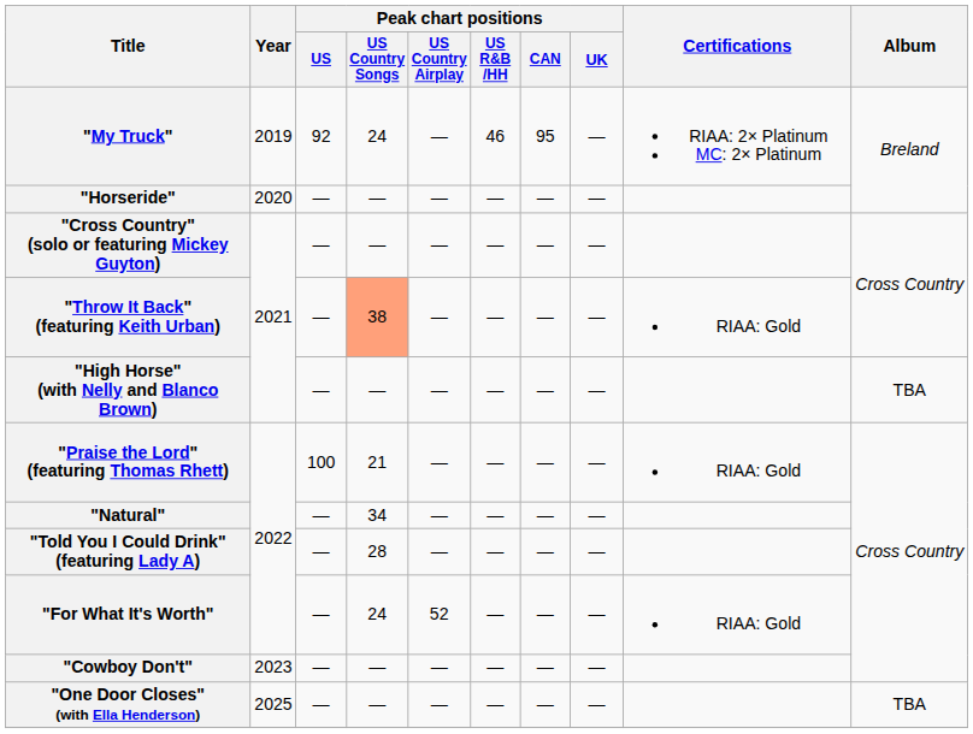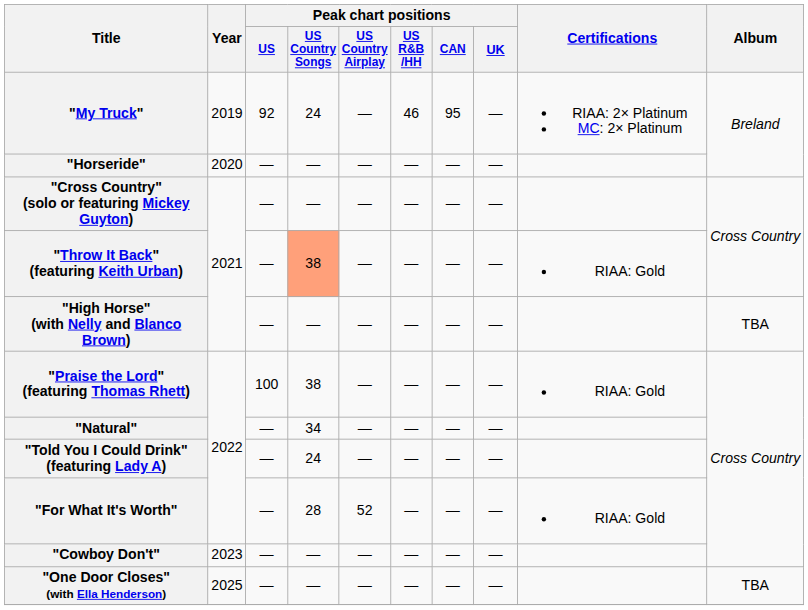"Praise the Lord" (featuring Thomas Rhett) | Peak chart positions / US Country Songs: 21 -> 38
"Told You I Could Drink" (featuring Lady A) | Peak chart positions / US Country Songs: 28 -> 24
"For What It's Worth" | Peak chart positions / US Country Songs: 24 -> 28
